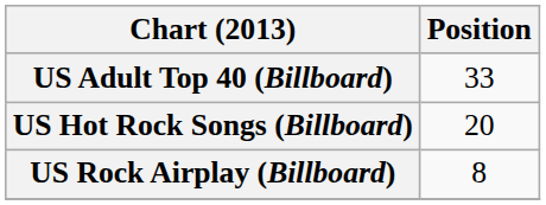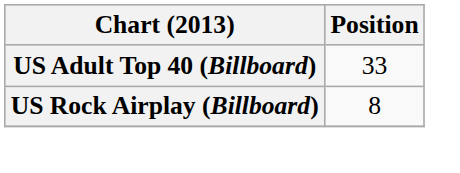- row: US Hot Rock Songs (Billboard) | 20
